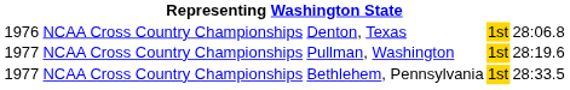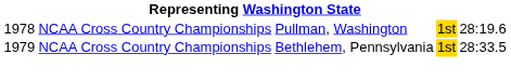- row: 1976 | NCAA Cross Country Championships | Denton, Texas | 1st | 28:06.8
Pullman, Washington | column 1: 1977 -> 1978
Bethlehem, Pennsylvania | column 1: 1977 -> 1979
